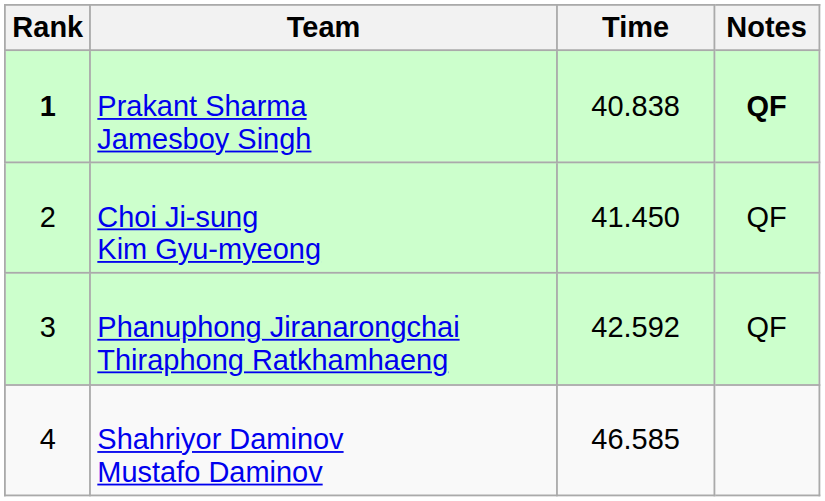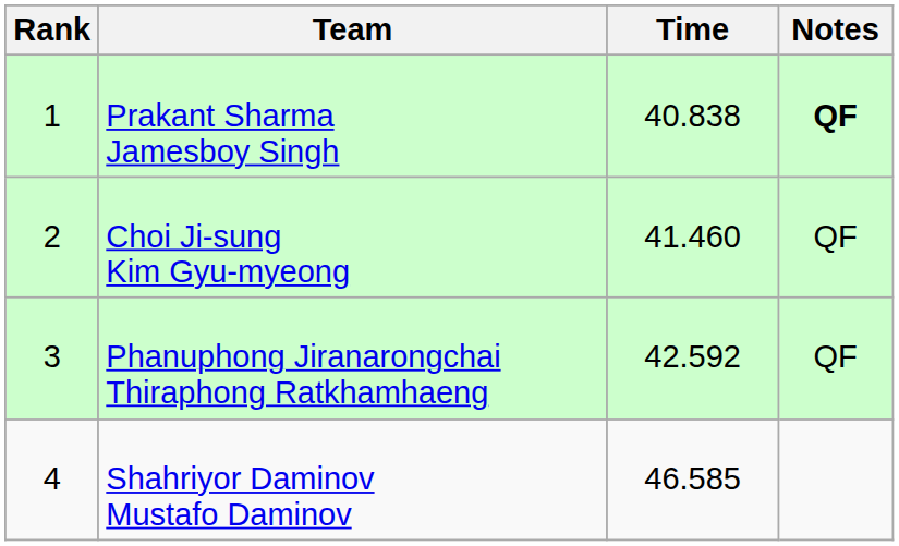Prakant Sharma Jamesboy Singh | Rank: bold -> normal
Choi Ji-sung Kim Gyu-myeong | Time: 41.450 -> 41.460
